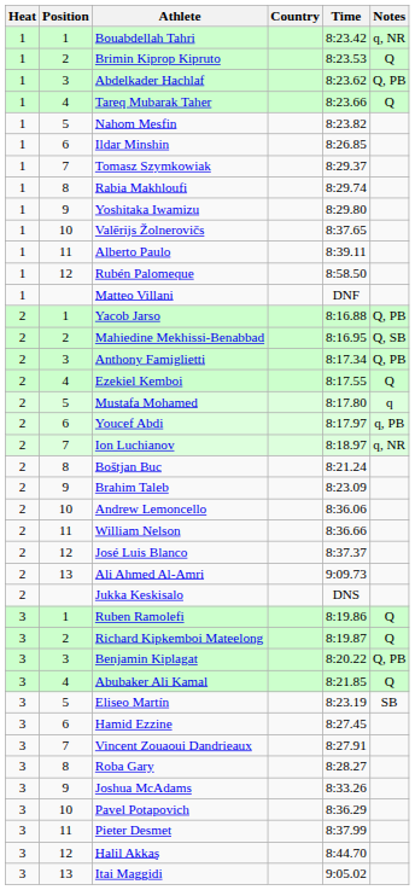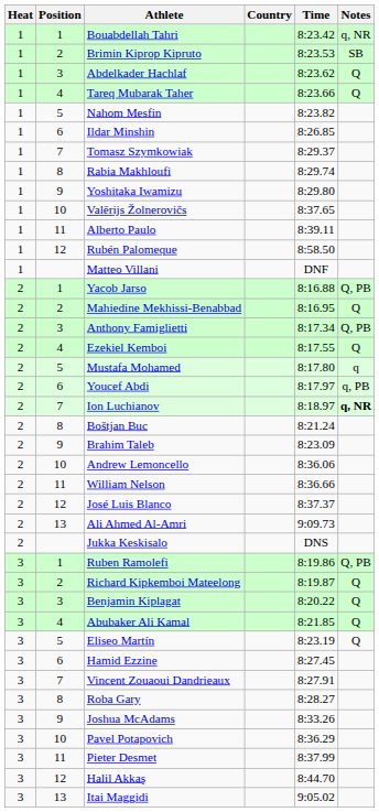Brimin Kiprop Kipruto | Notes: Q -> SB
Abdelkader Hachlaf | Notes: Q, PB -> Q
Mahiedine Mekhissi-Benabbad | Notes: Q, SB -> Q
Ion Luchianov | Notes: normal -> bold
Ruben Ramolefi | Notes: Q -> Q, PB
Benjamin Kiplagat | Notes: Q, PB -> Q
Eliseo Martín | Notes: SB -> Q
